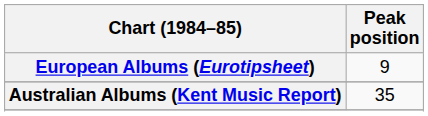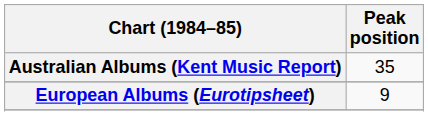rows swapped: Australian Albums (Kent Music Report) <-> European Albums (Eurotipsheet)
